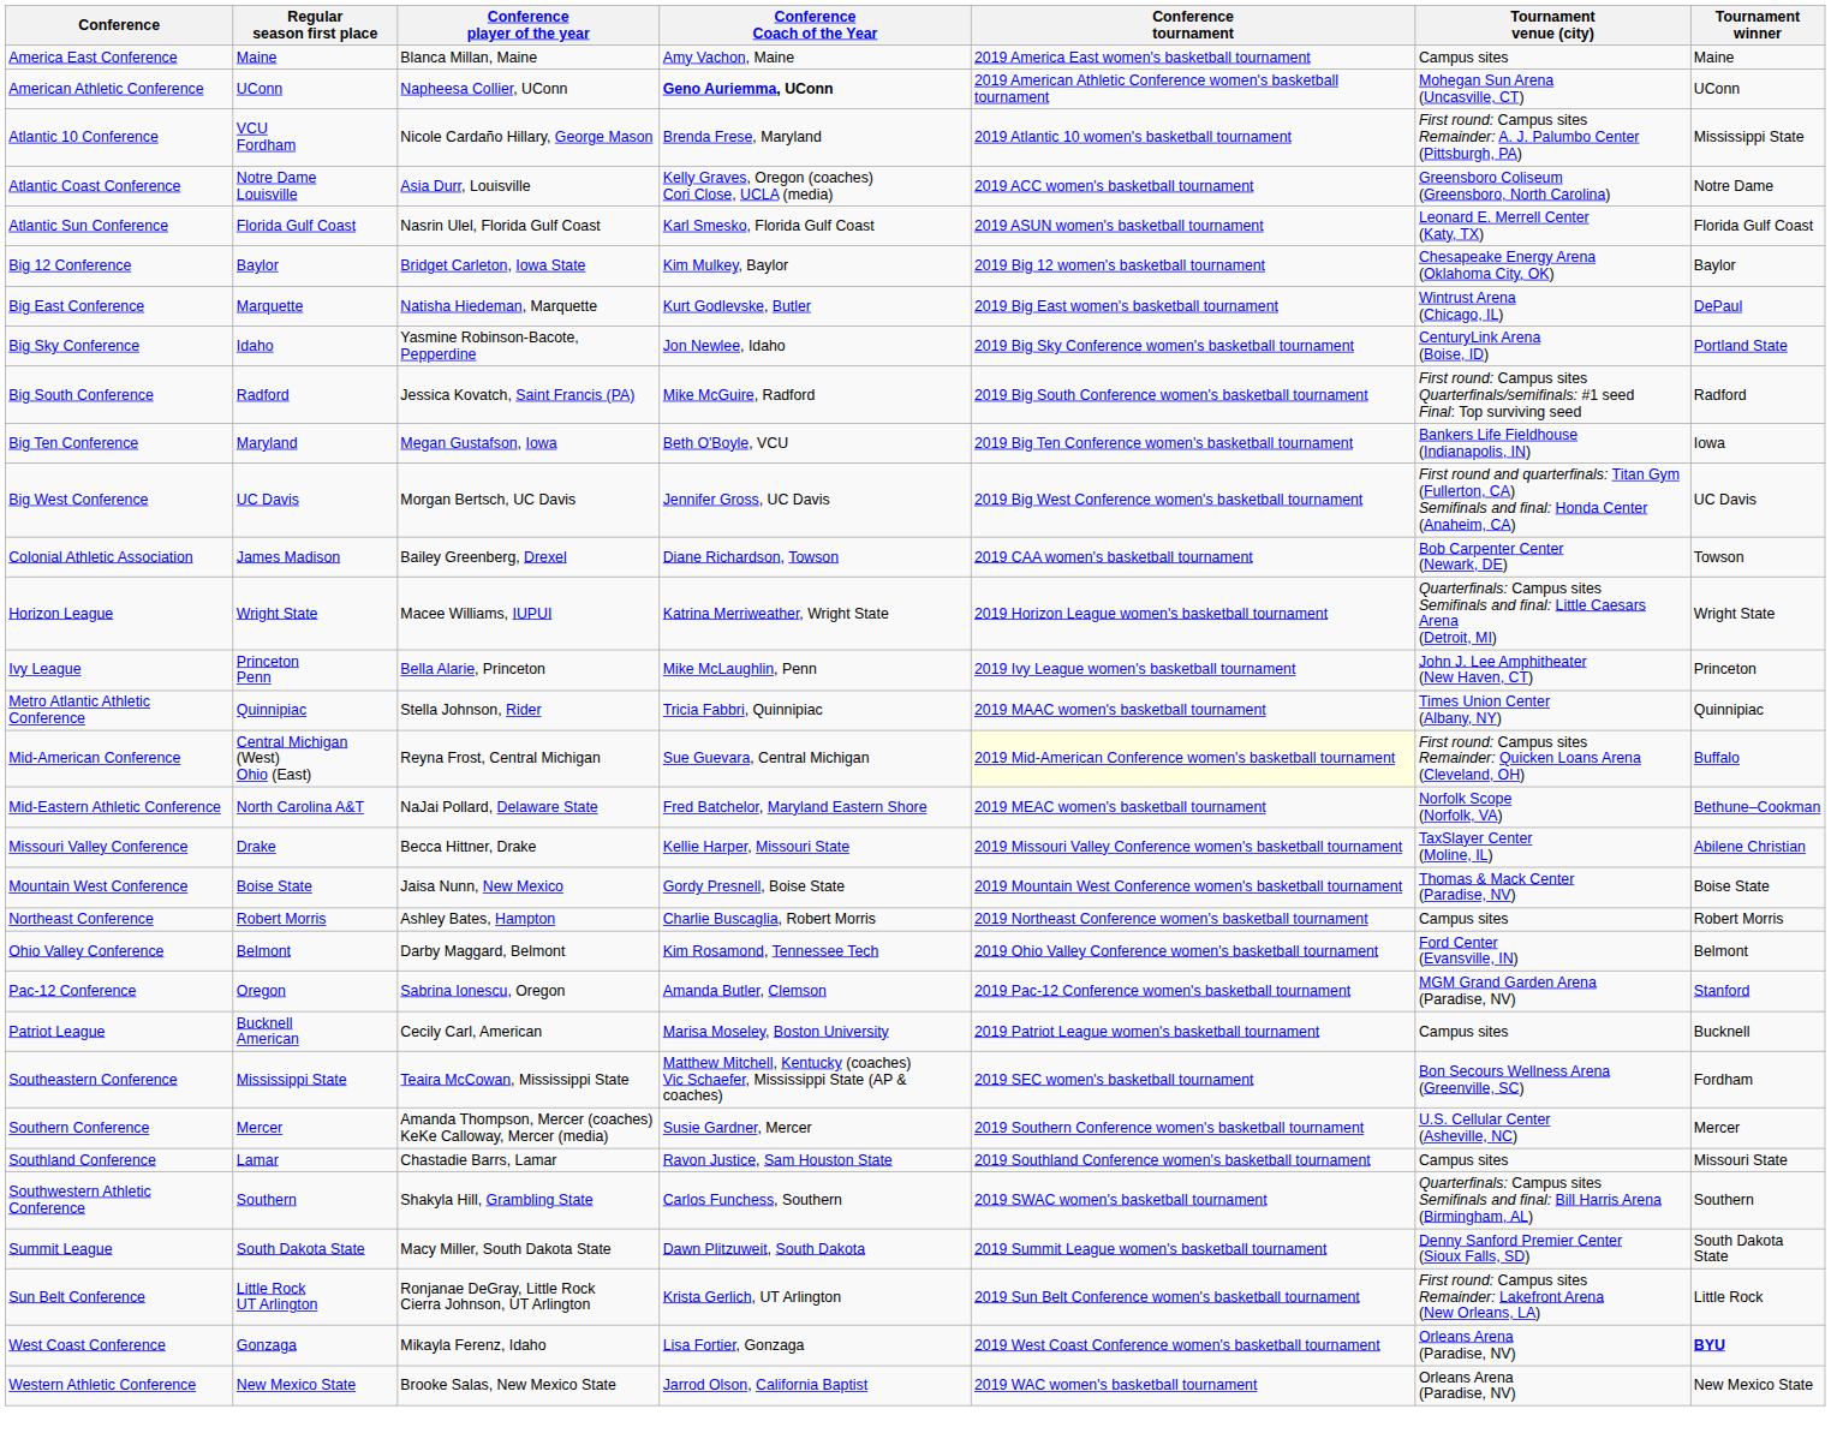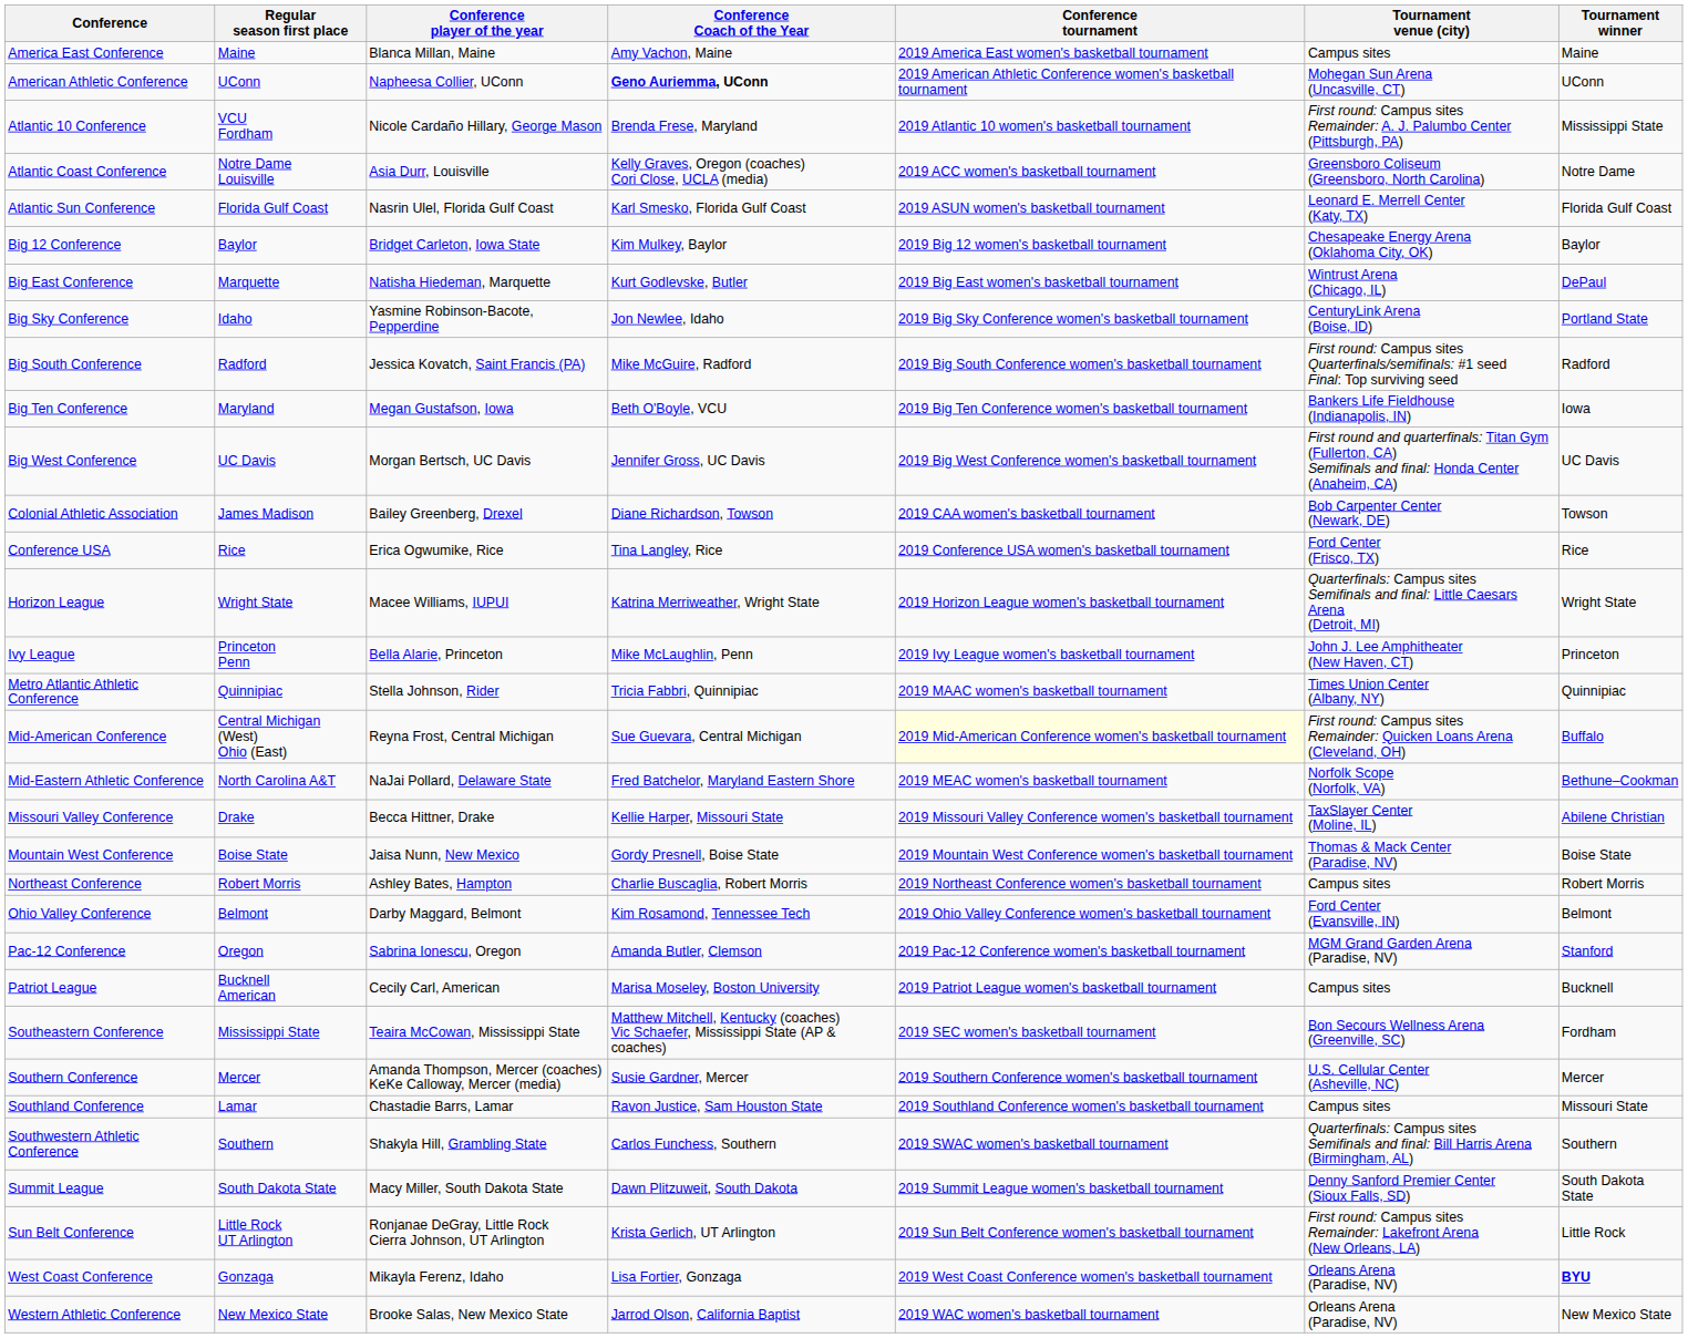+ row: Conference USA | Rice | Erica Ogwumike, Rice | Tina Langley, Rice | 2019 Conference USA women's basketball tournament | Ford Center (Frisco, TX) | Rice
